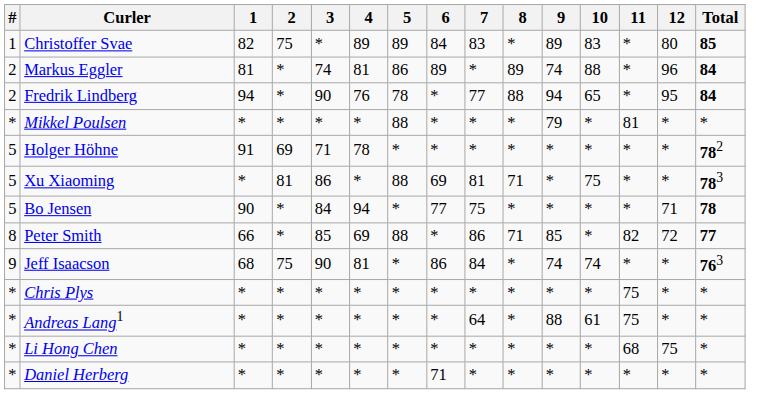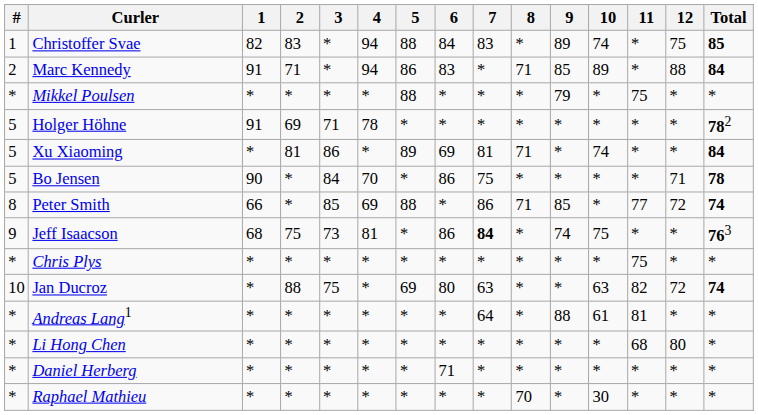Christoffer Svae | 2: 75 -> 83
Christoffer Svae | 4: 89 -> 94
Christoffer Svae | 5: 89 -> 88
Christoffer Svae | 10: 83 -> 74
Christoffer Svae | 12: 80 -> 75
- row: 2 | Markus Eggler | 81 | * | 74 | 81 | 86 | 89 | * | 89 | 74 | 88 | * | 96 | 84
+ row: 2 | Marc Kennedy | 91 | 71 | * | 94 | 86 | 83 | * | 71 | 85 | 89 | * | 88 | 84
- row: 2 | Fredrik Lindberg | 94 | * | 90 | 76 | 78 | * | 77 | 88 | 94 | 65 | * | 95 | 84
Mikkel Poulsen | 11: 81 -> 75
Xu Xiaoming | 5: 88 -> 89
Xu Xiaoming | 10: 75 -> 74
Xu Xiaoming | Total: 783 -> 84
Bo Jensen | 4: 94 -> 70
Bo Jensen | 6: 77 -> 86
Peter Smith | 11: 82 -> 77
Peter Smith | Total: 77 -> 74
Jeff Isaacson | 3: 90 -> 73
Jeff Isaacson | 7: normal -> bold
Jeff Isaacson | 10: 74 -> 75
+ row: 10 | Jan Ducroz | * | 88 | 75 | * | 69 | 80 | 63 | * | * | 63 | 82 | 72 | 74
Andreas Lang1 | 11: 75 -> 81
Li Hong Chen | 12: 75 -> 80
+ row: * | Raphael Mathieu | * | * | * | * | * | * | * | 70 | * | 30 | * | * | *
